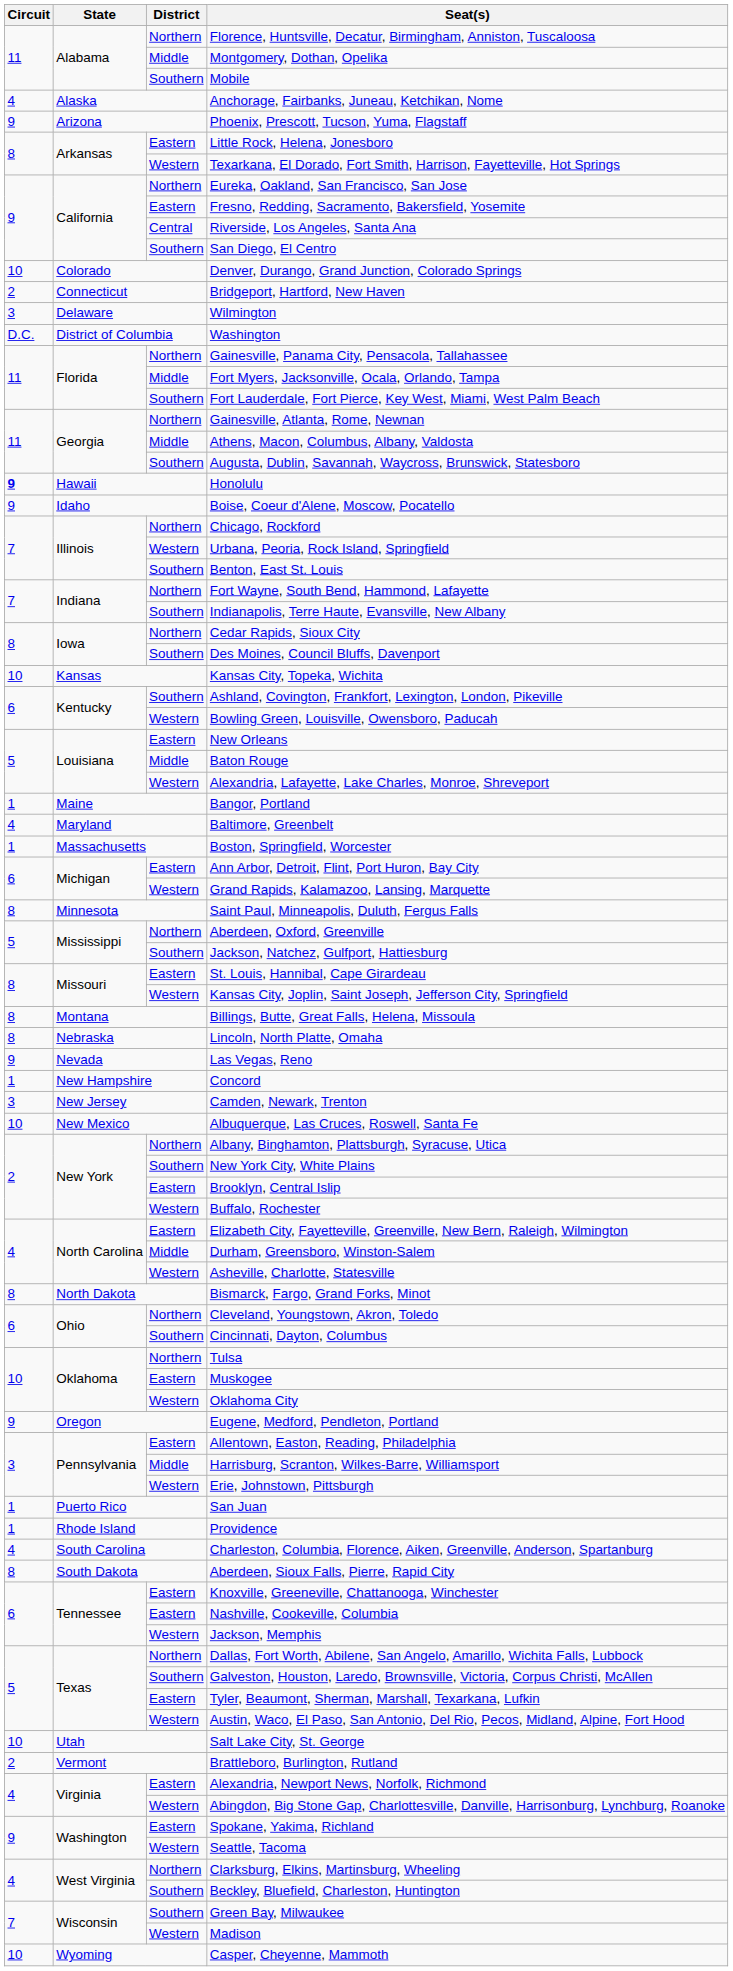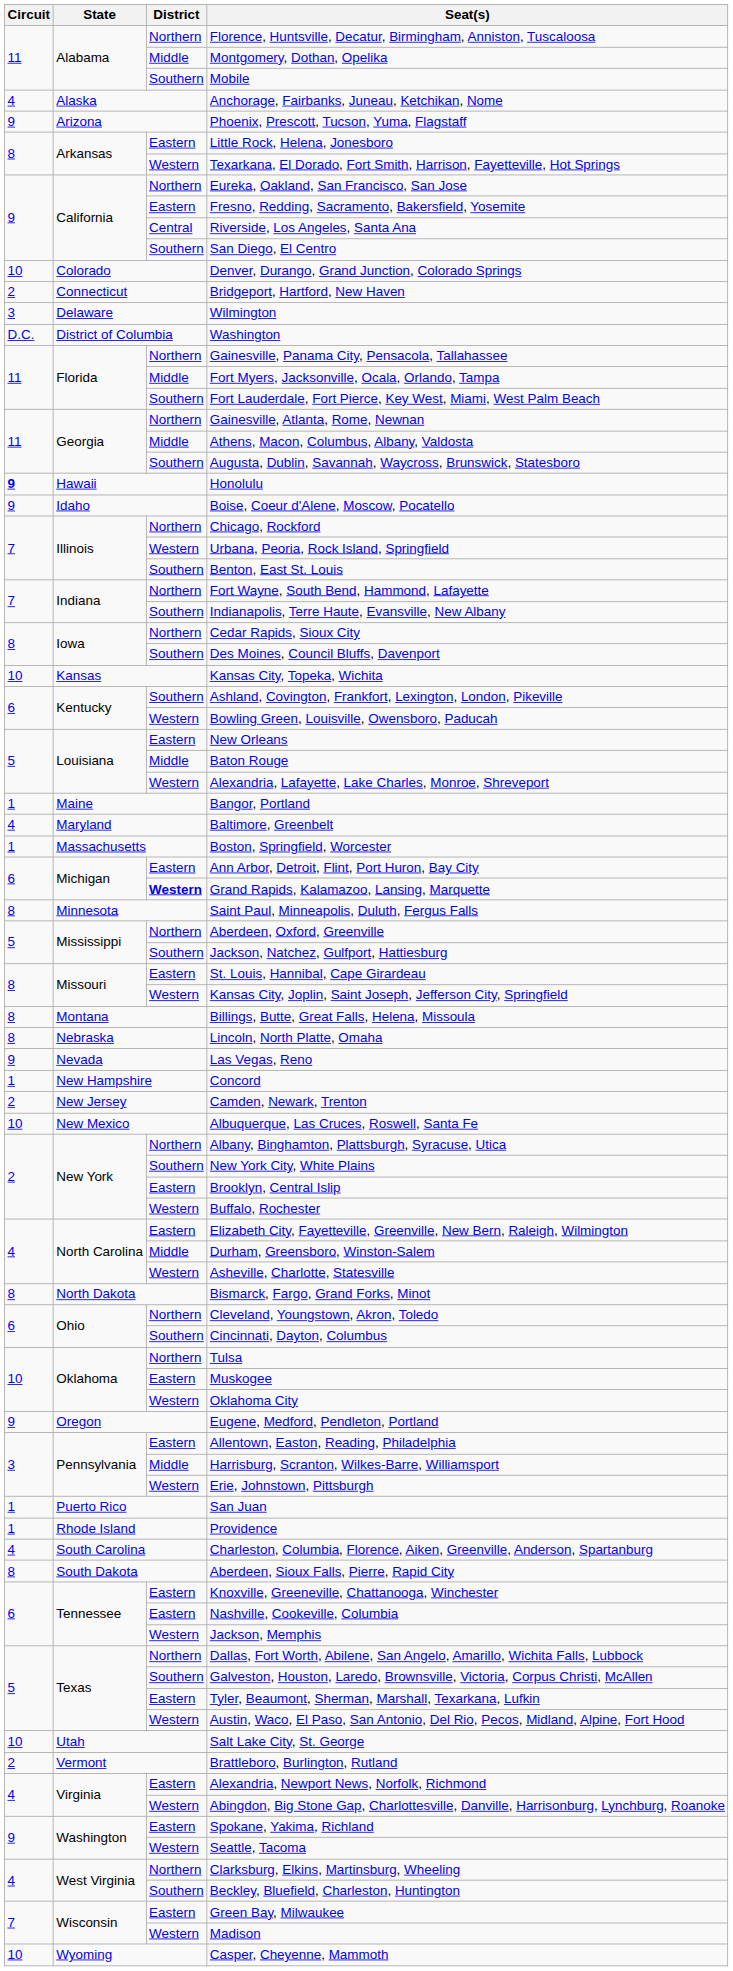Grand Rapids, Kalamazoo, Lansing, Marquette | District: normal -> bold
Camden, Newark, Trenton | Circuit: 3 -> 2
Green Bay, Milwaukee | District: Southern -> Eastern
